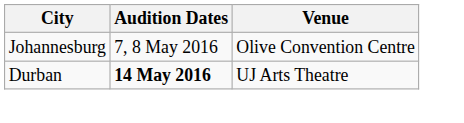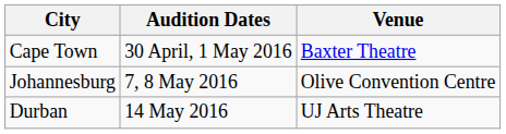+ row: Cape Town | 30 April, 1 May 2016 | Baxter Theatre
Durban | Audition Dates: bold -> normal
